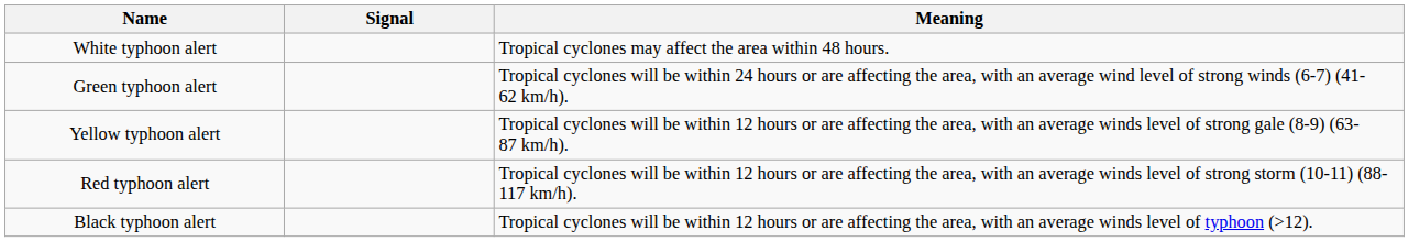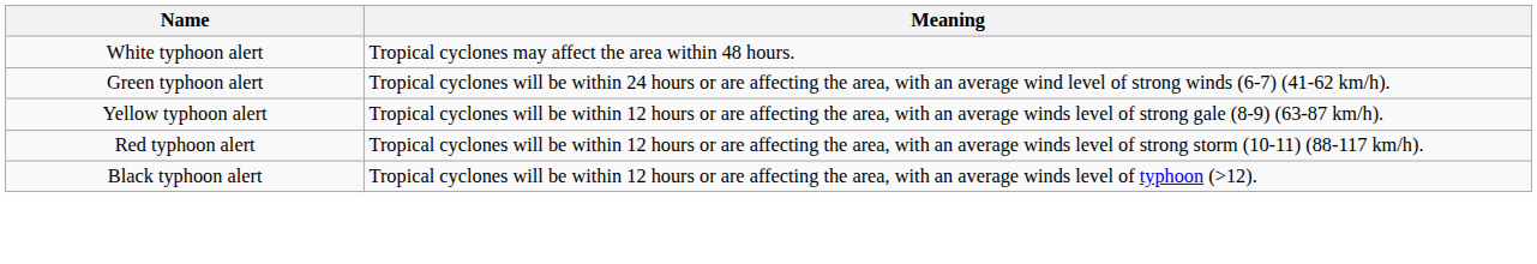- column: Signal
